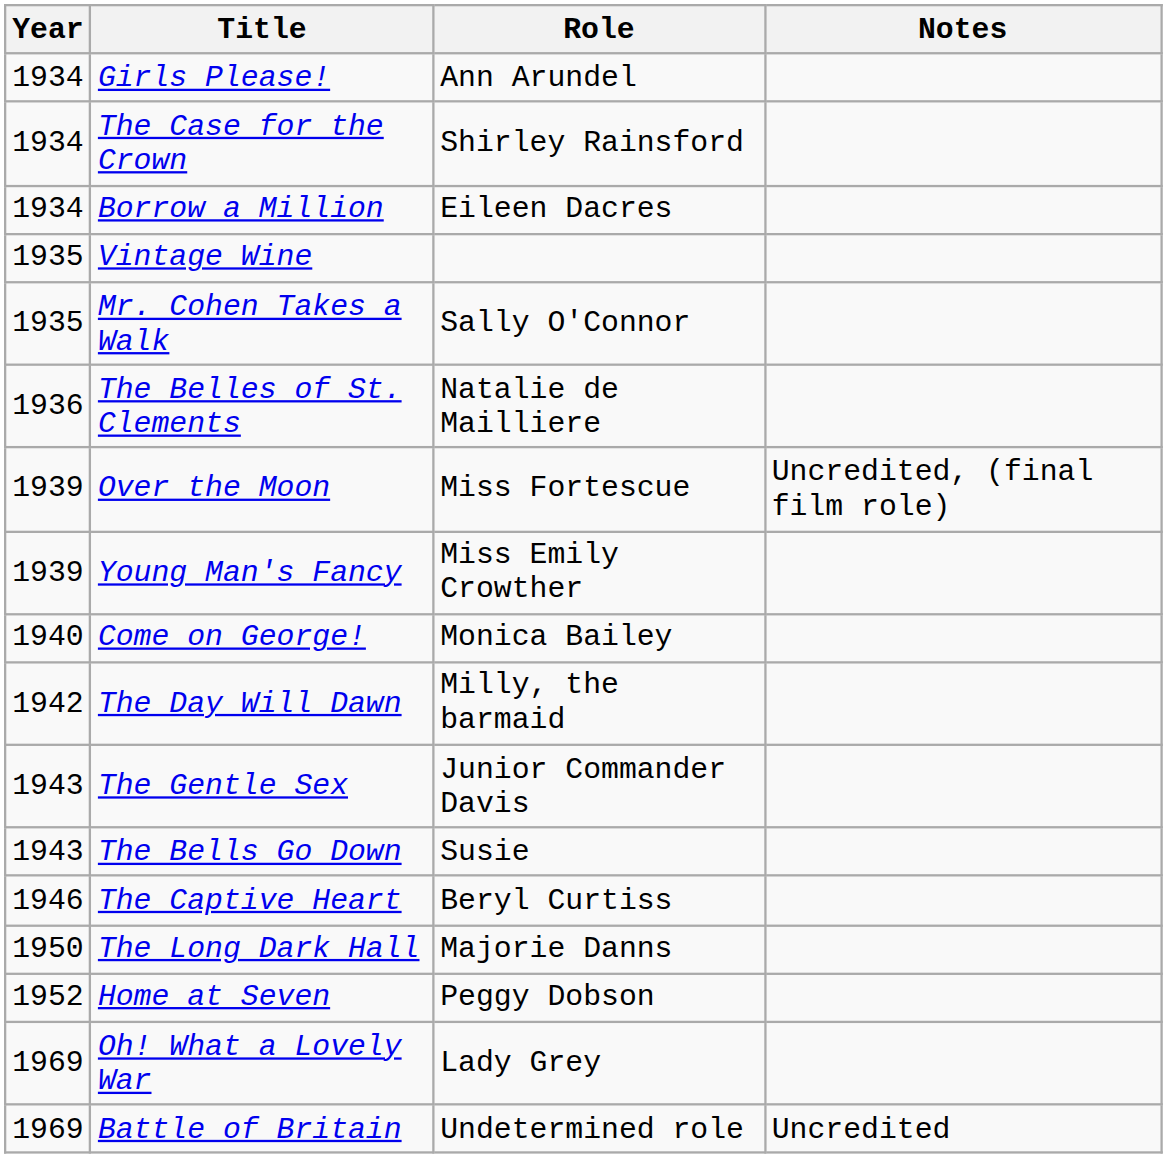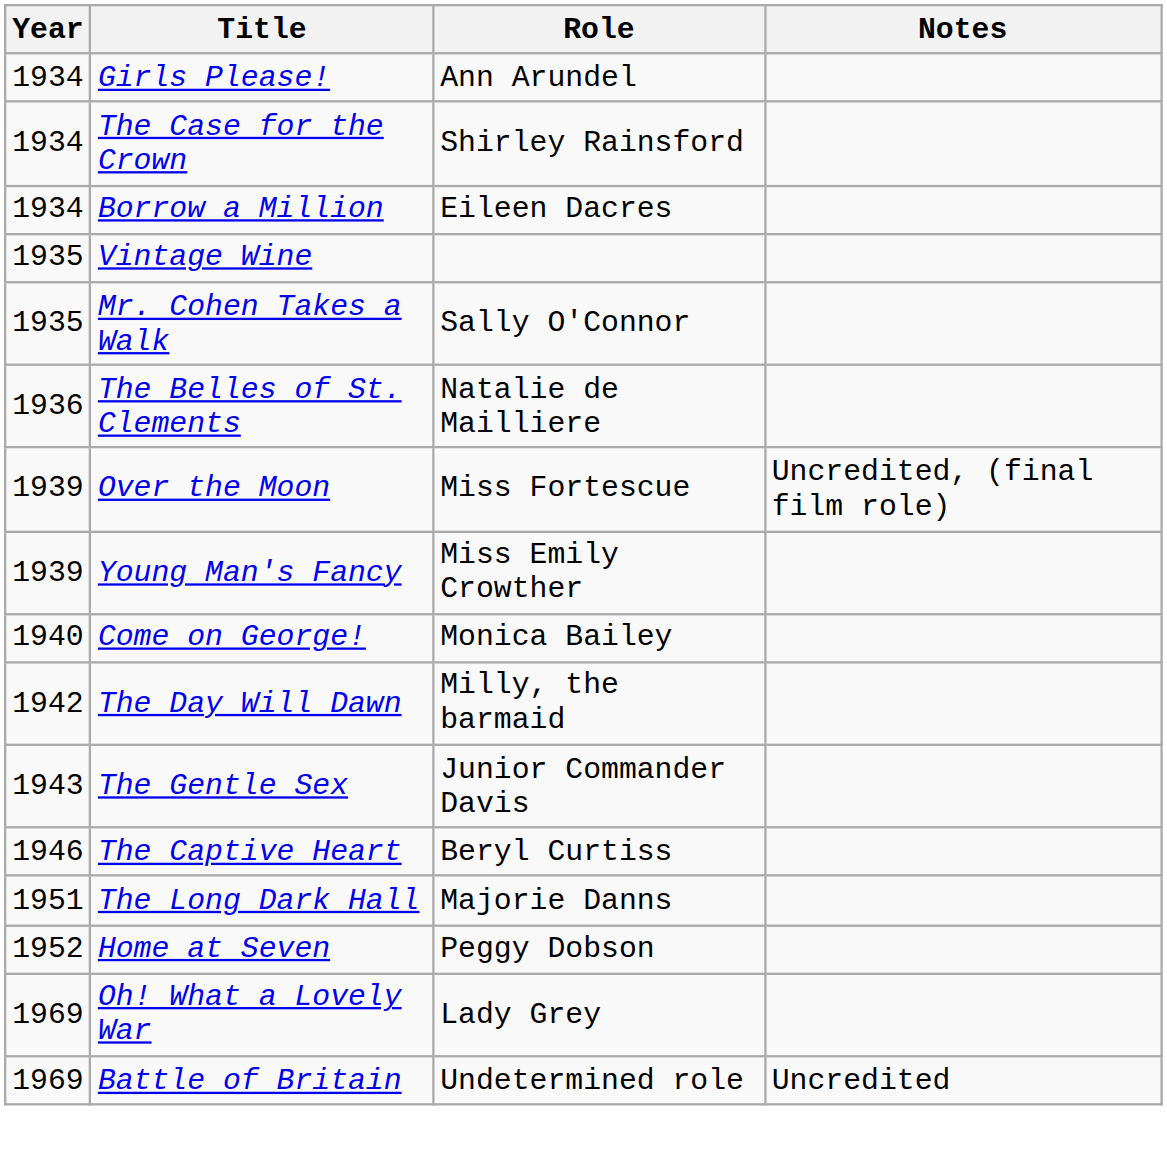- row: 1943 | The Bells Go Down | Susie
The Long Dark Hall | Year: 1950 -> 1951
